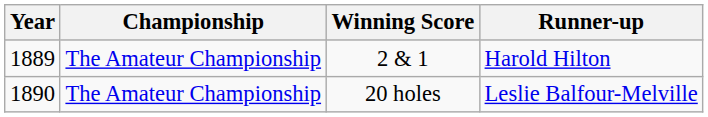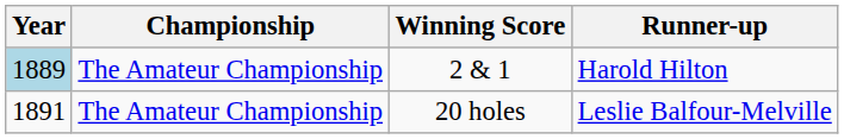2 & 1 | Year: no background -> lightblue background
20 holes | Year: 1890 -> 1891
